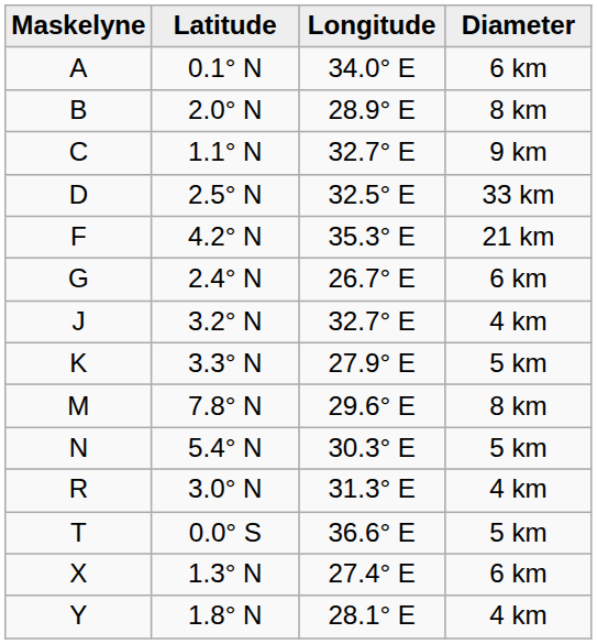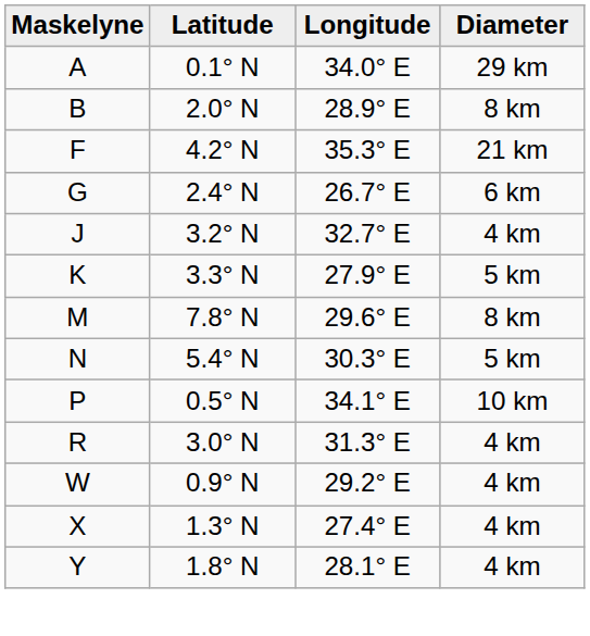A | Diameter: 6 km -> 29 km
- row: C | 1.1° N | 32.7° E | 9 km
- row: D | 2.5° N | 32.5° E | 33 km
+ row: P | 0.5° N | 34.1° E | 10 km
- row: T | 0.0° S | 36.6° E | 5 km
+ row: W | 0.9° N | 29.2° E | 4 km
X | Diameter: 6 km -> 4 km
